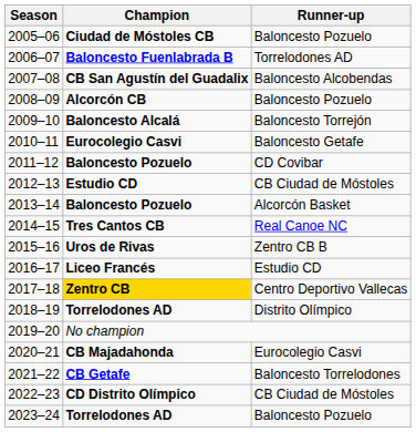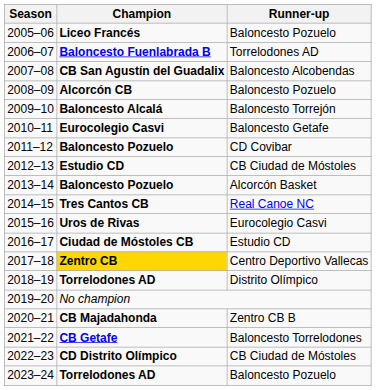2005–06 | Champion: Ciudad de Móstoles CB -> Liceo Francés
2015–16 | Runner-up: Zentro CB B -> Eurocolegio Casvi
2016–17 | Champion: Liceo Francés -> Ciudad de Móstoles CB
2020–21 | Runner-up: Eurocolegio Casvi -> Zentro CB B
